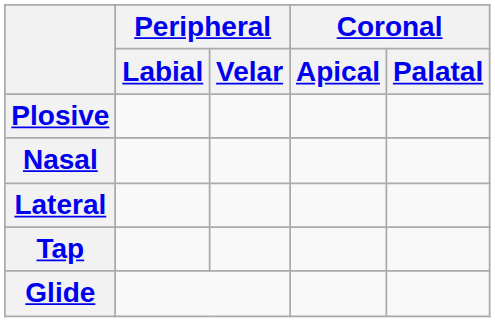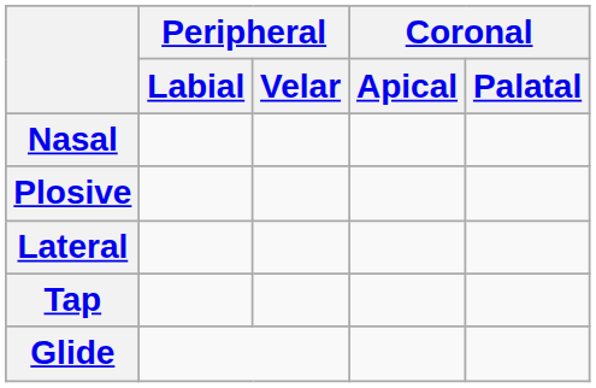rows swapped: Plosive <-> Nasal
